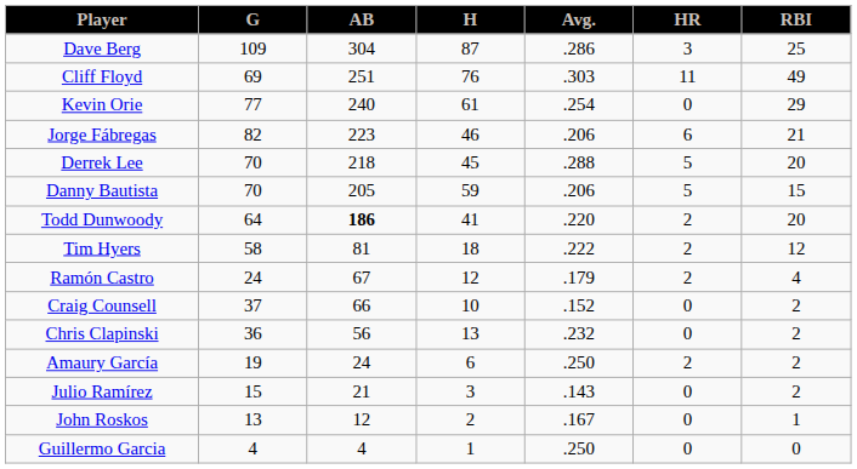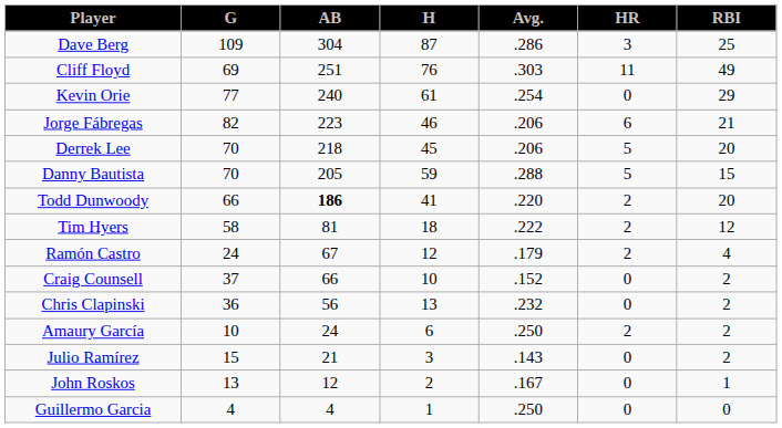Derrek Lee | Avg.: .288 -> .206
Danny Bautista | Avg.: .206 -> .288
Todd Dunwoody | G: 64 -> 66
Amaury García | G: 19 -> 10
